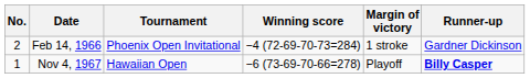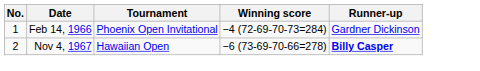- column: Margin of victory | 1 stroke | Playoff
Feb 14, 1966 | No.: 2 -> 1
Nov 4, 1967 | No.: 1 -> 2
